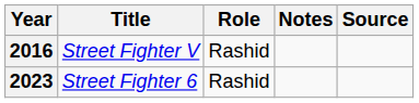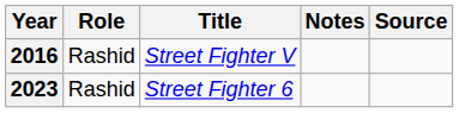columns swapped: Title <-> Role
